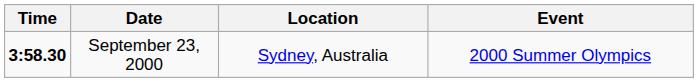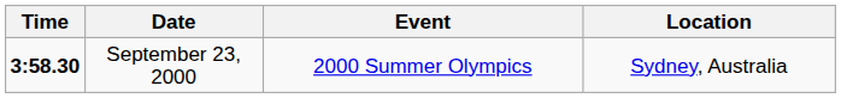columns swapped: Event <-> Location
